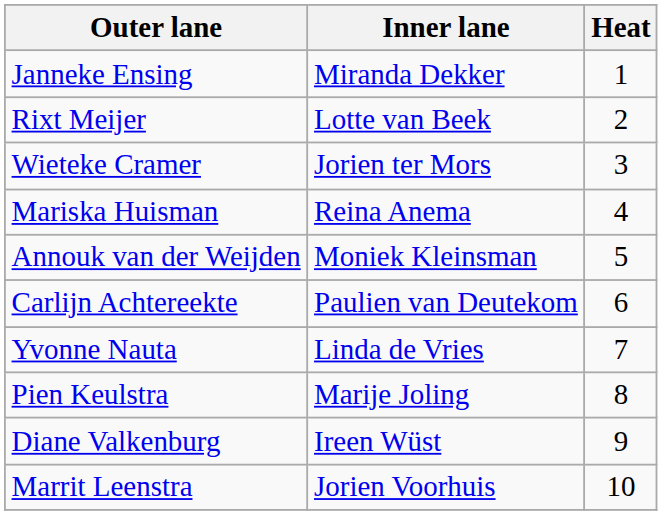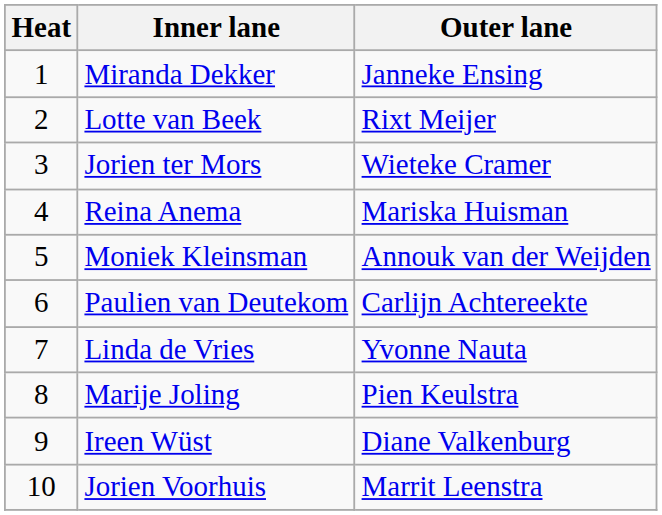columns swapped: Heat <-> Outer lane
